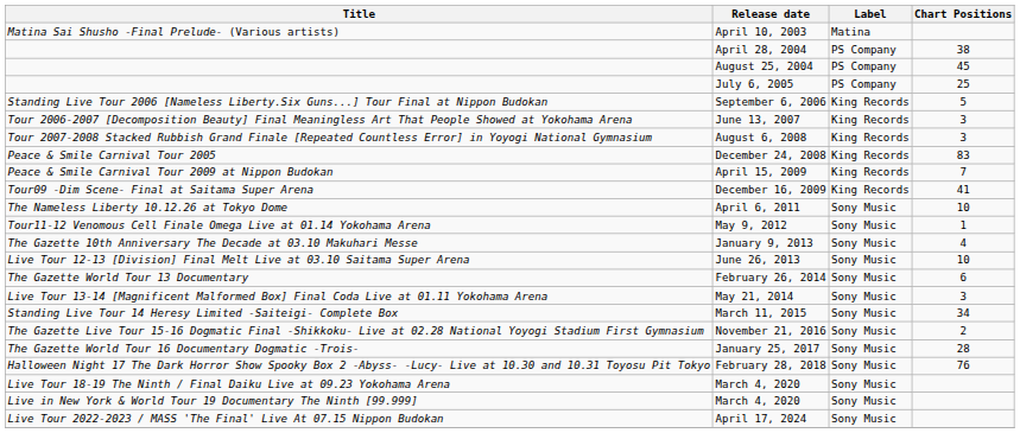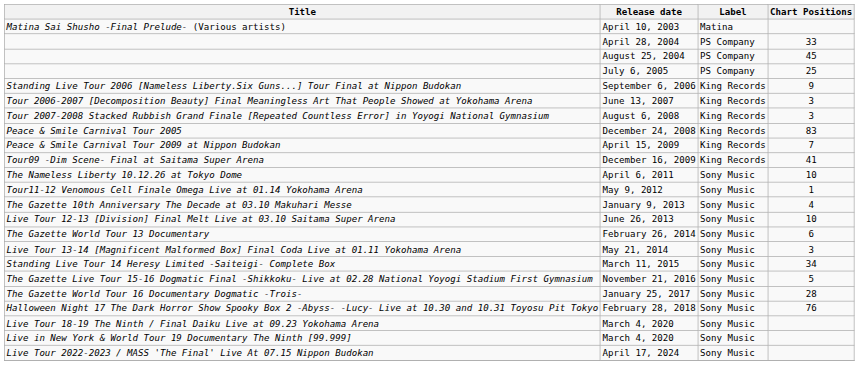April 28, 2004 | Chart Positions: 38 -> 33
September 6, 2006 | Chart Positions: 5 -> 9
November 21, 2016 | Chart Positions: 2 -> 5
